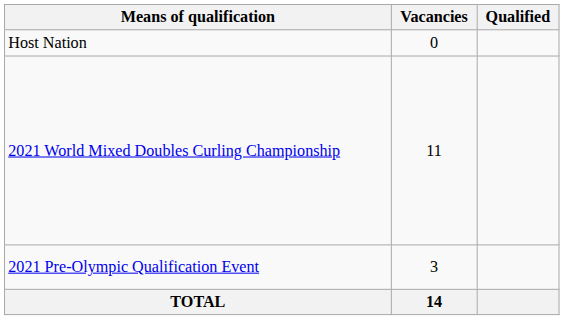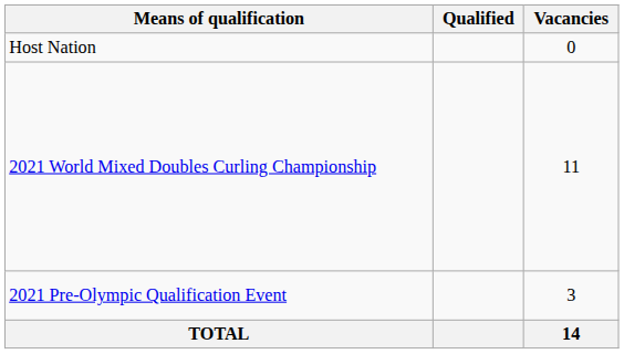columns swapped: Vacancies <-> Qualified
